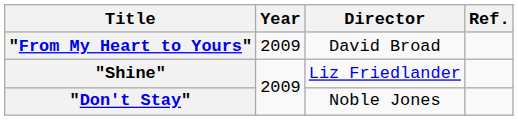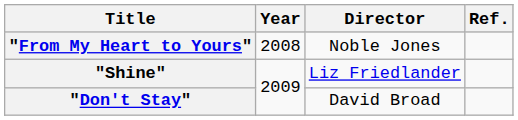"From My Heart to Yours" | Year: 2009 -> 2008
"From My Heart to Yours" | Director: David Broad -> Noble Jones
"Don't Stay" | Director: Noble Jones -> David Broad
